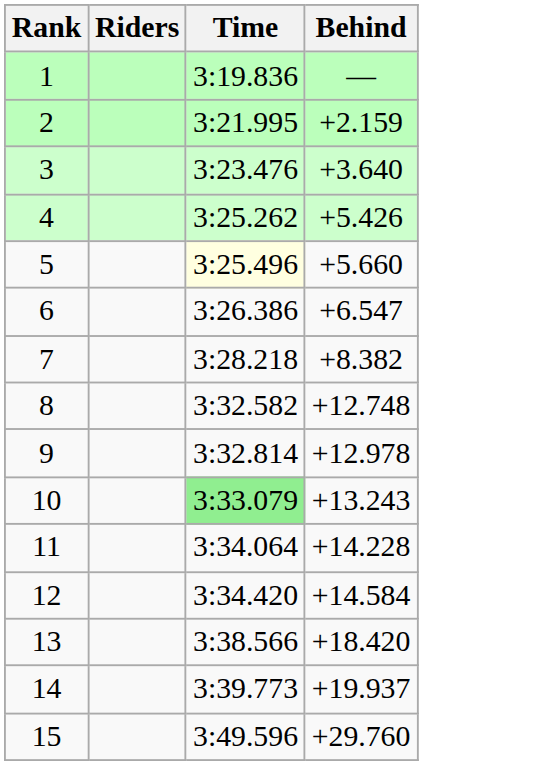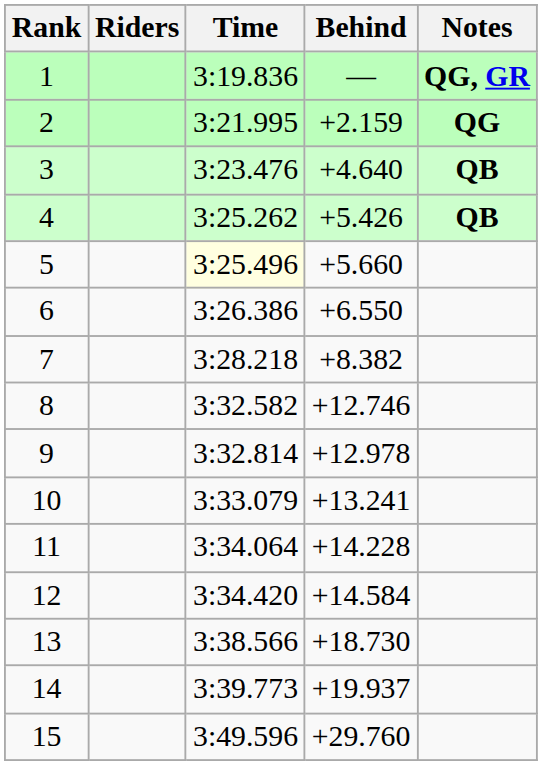+ column: Notes | QG, GR | QG | QB | QB
3 | Behind: +3.640 -> +4.640
6 | Behind: +6.547 -> +6.550
8 | Behind: +12.748 -> +12.746
10 | Time: lightgreen background -> no background
10 | Behind: +13.243 -> +13.241
13 | Behind: +18.420 -> +18.730
